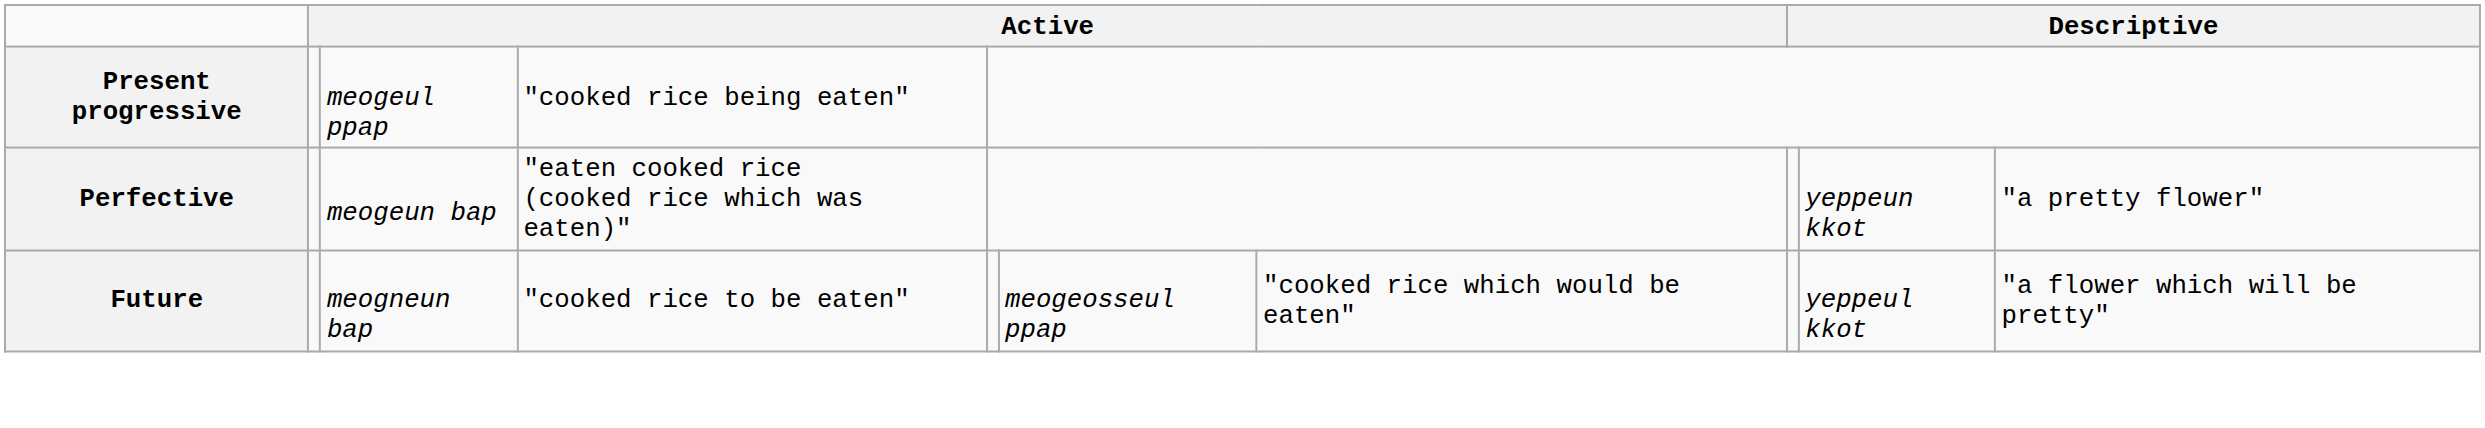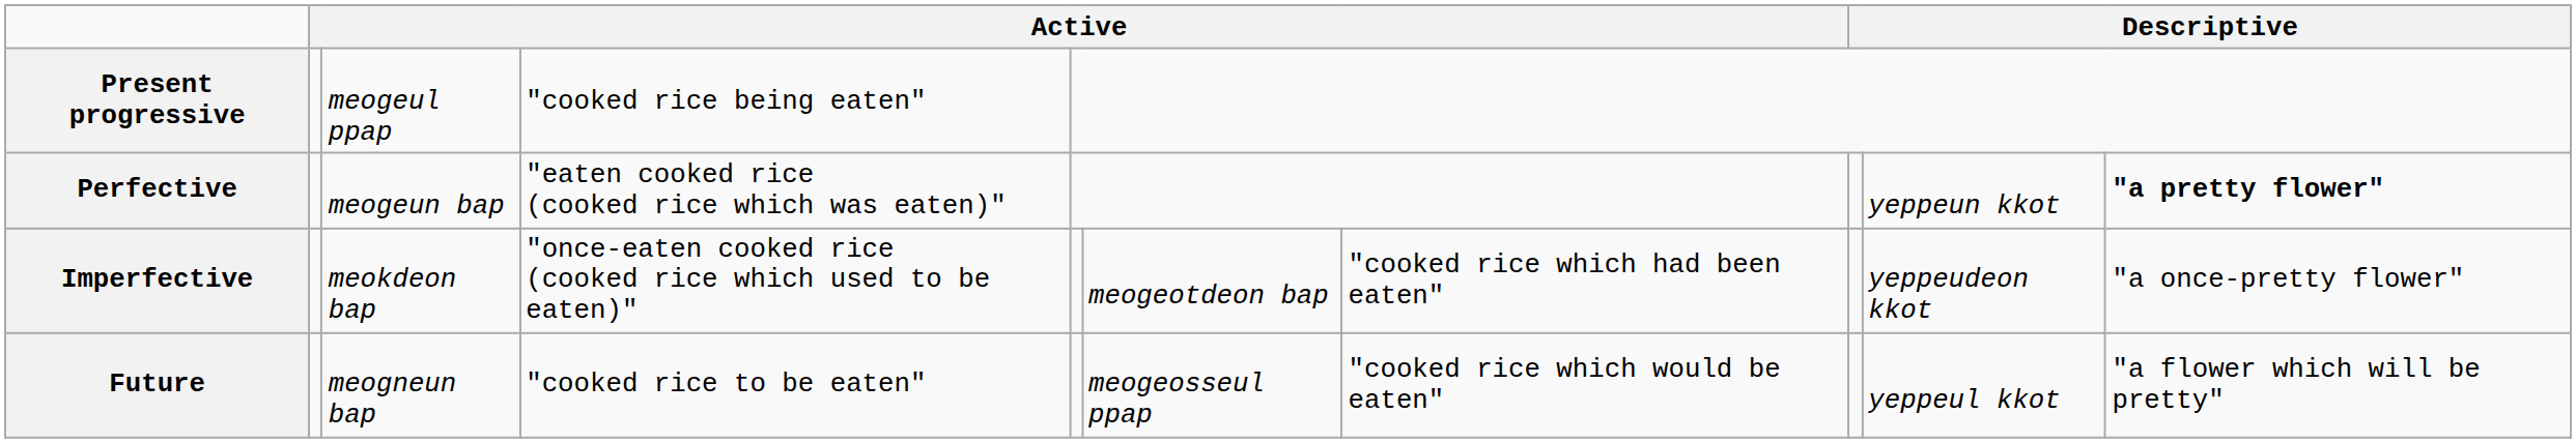Perfective | column 10: normal -> bold
+ row: Imperfective | meokdeon bap | "once-eaten cooked rice (cooked rice which used to be eaten)" | meogeotdeon bap | "cooked rice which had been eaten" | yeppeudeon kkot | "a once-pretty flower"
